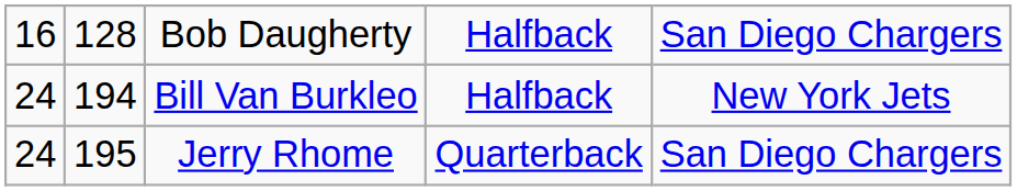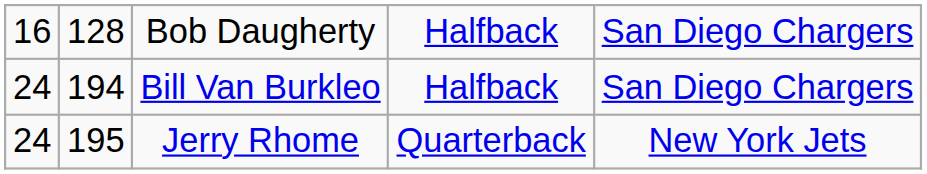Bill Van Burkleo | column 5: New York Jets -> San Diego Chargers
Jerry Rhome | column 5: San Diego Chargers -> New York Jets
